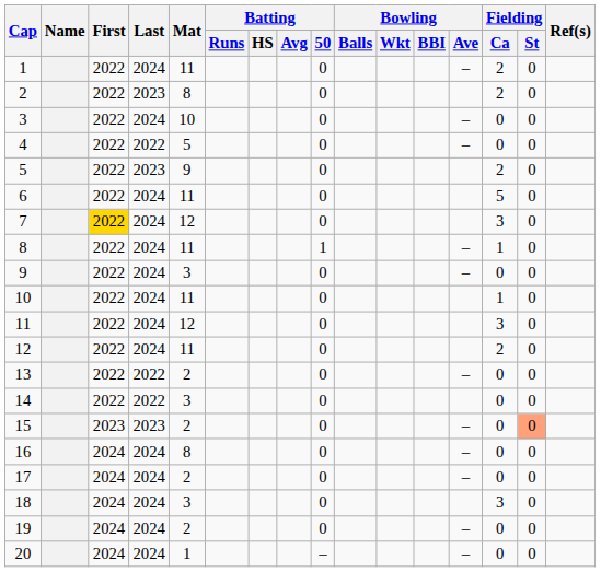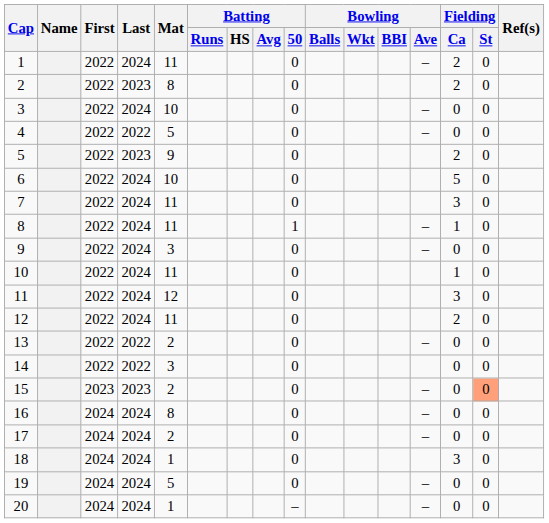6 | Mat: 11 -> 10
7 | First: gold background -> no background
7 | Mat: 12 -> 11
18 | Mat: 3 -> 1
19 | Mat: 2 -> 5
